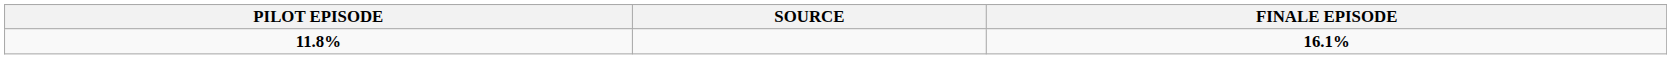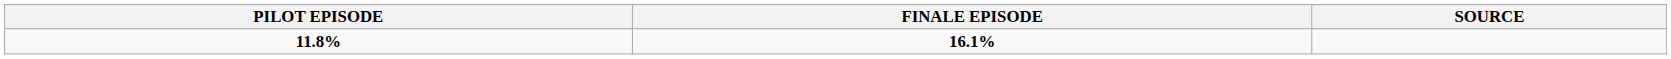columns swapped: FINALE EPISODE <-> SOURCE
